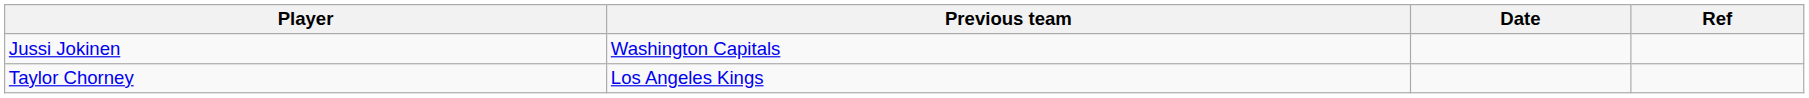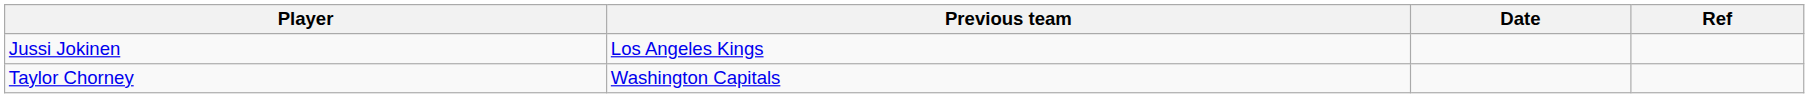Jussi Jokinen | Previous team: Washington Capitals -> Los Angeles Kings
Taylor Chorney | Previous team: Los Angeles Kings -> Washington Capitals
